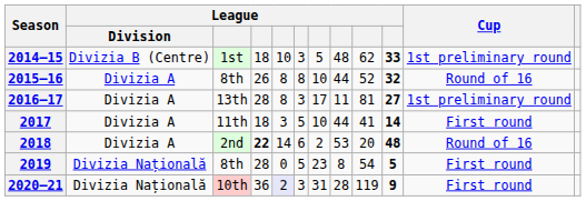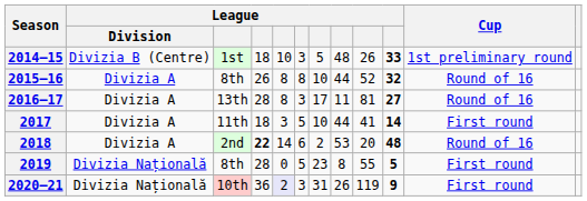2014–15 | column 9: 62 -> 26
2016–17 | Cup: 1st preliminary round -> Round of 16
2019 | column 9: 54 -> 55
2020–21 | column 8: 28 -> 26
